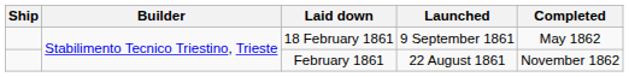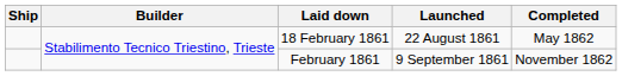18 February 1861 | Launched: 9 September 1861 -> 22 August 1861
February 1861 | Launched: 22 August 1861 -> 9 September 1861
